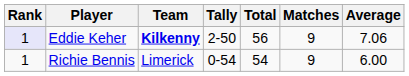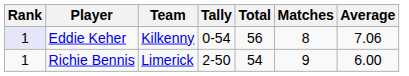Eddie Keher | Team: bold -> normal
Eddie Keher | Tally: 2-50 -> 0-54
Eddie Keher | Matches: 9 -> 8
Richie Bennis | Tally: 0-54 -> 2-50
